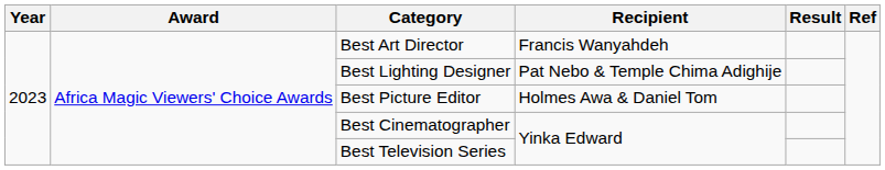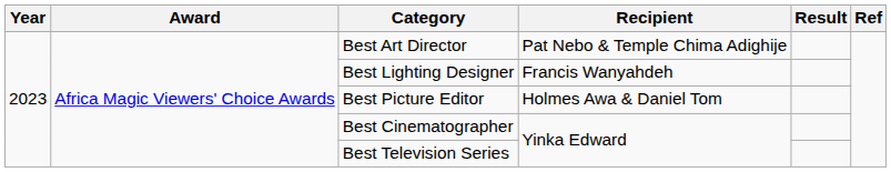Best Art Director | Recipient: Francis Wanyahdeh -> Pat Nebo & Temple Chima Adighije
Best Lighting Designer | Recipient: Pat Nebo & Temple Chima Adighije -> Francis Wanyahdeh
